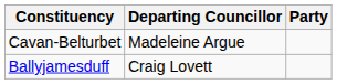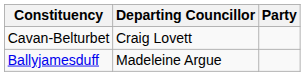Cavan-Belturbet | Departing Councillor: Madeleine Argue -> Craig Lovett
Ballyjamesduff | Departing Councillor: Craig Lovett -> Madeleine Argue
